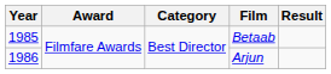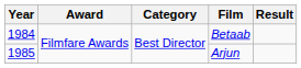Betaab | Year: 1985 -> 1984
Arjun | Year: 1986 -> 1985
